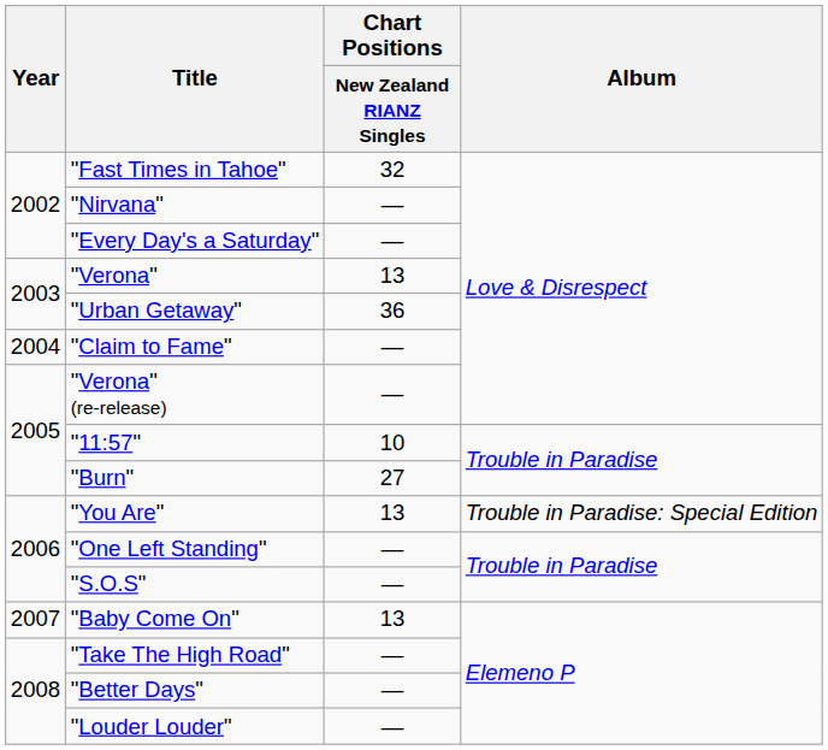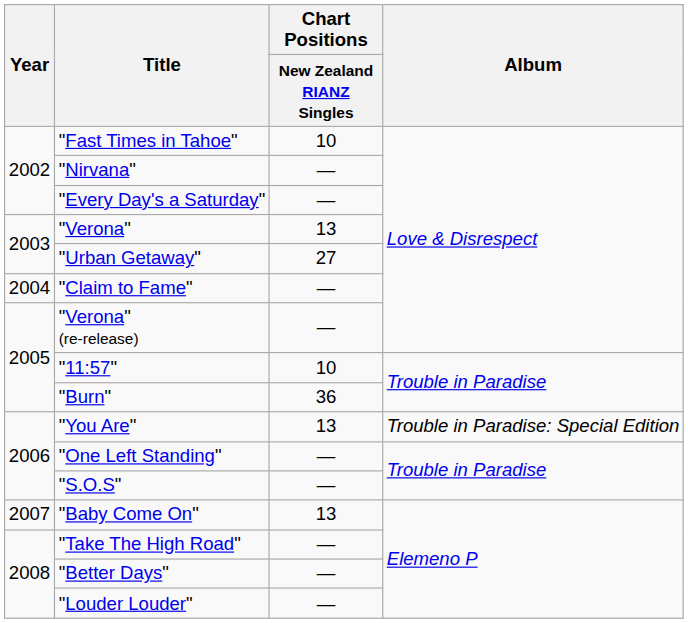"Fast Times in Tahoe" | Chart Positions / New Zealand RIANZ Singles: 32 -> 10
"Urban Getaway" | Chart Positions / New Zealand RIANZ Singles: 36 -> 27
"Burn" | Chart Positions / New Zealand RIANZ Singles: 27 -> 36
